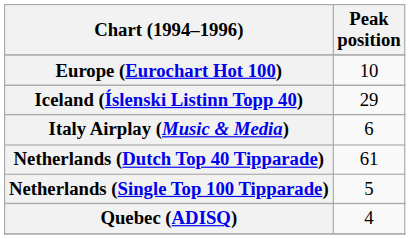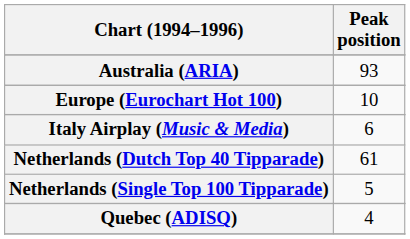+ row: Australia (ARIA) | 93
- row: Iceland (Íslenski Listinn Topp 40) | 29
